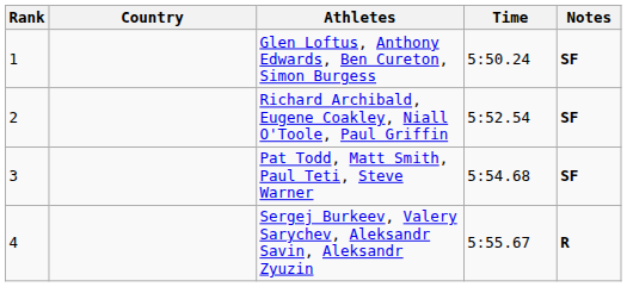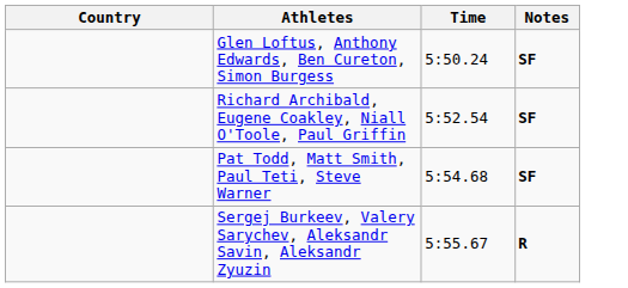- column: Rank | 1 | 2 | 3 | 4
